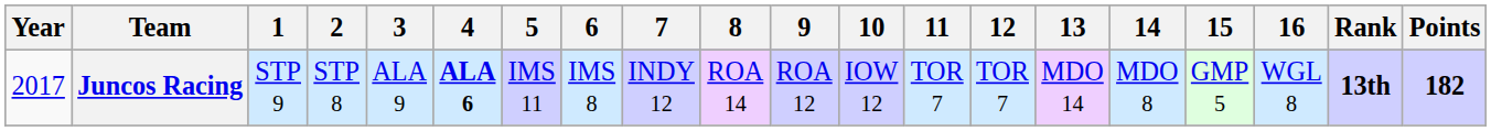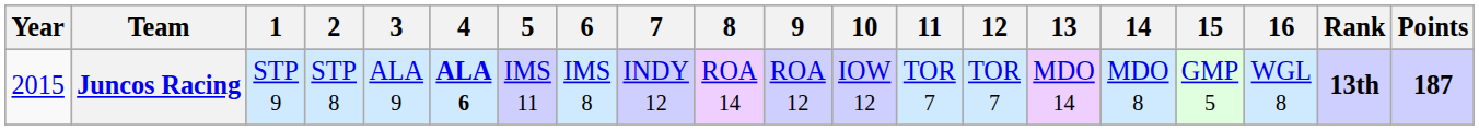Juncos Racing | Year: 2017 -> 2015
Juncos Racing | Points: 182 -> 187
